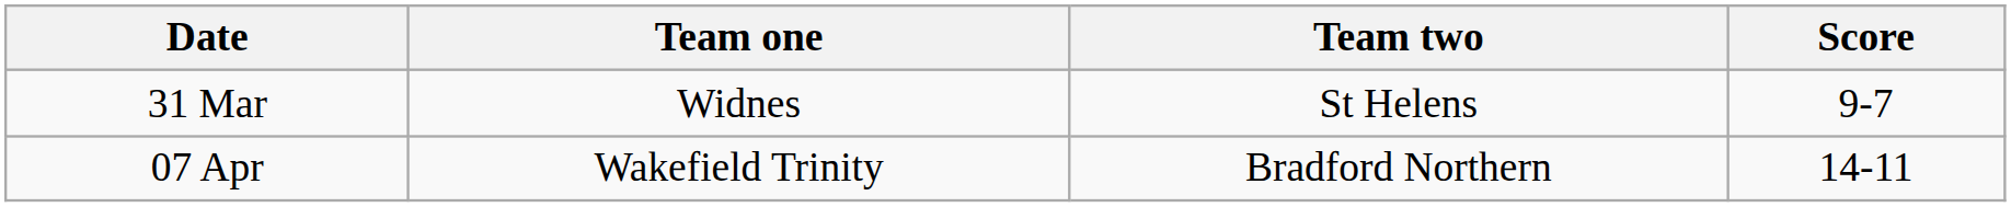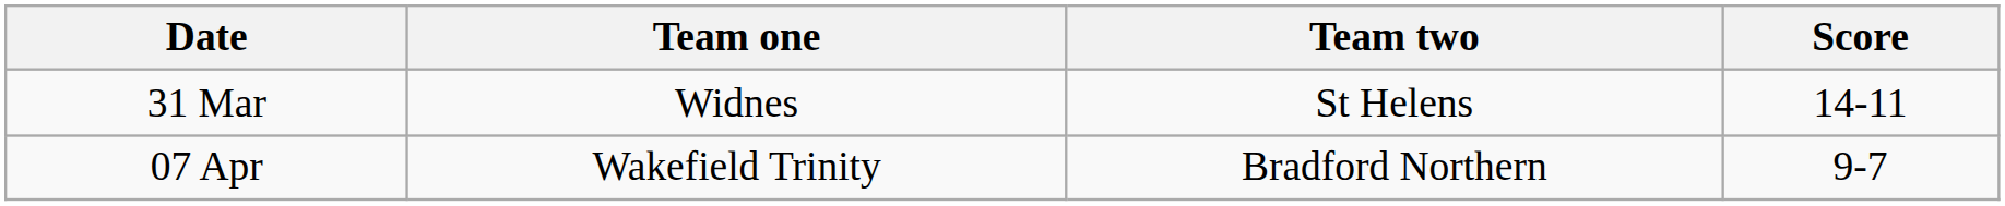31 Mar | Score: 9-7 -> 14-11
07 Apr | Score: 14-11 -> 9-7
